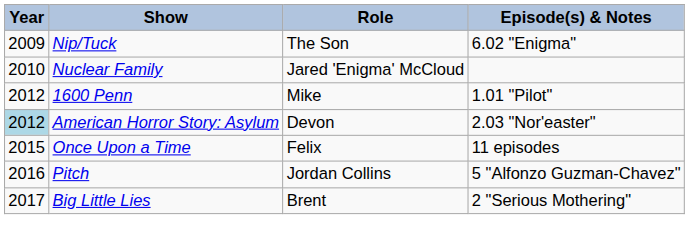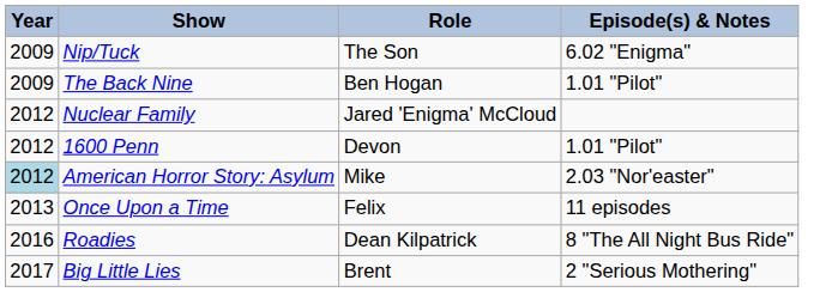+ row: 2009 | The Back Nine | Ben Hogan | 1.01 "Pilot"
Nuclear Family | Year: 2010 -> 2012
1600 Penn | Role: Mike -> Devon
American Horror Story: Asylum | Role: Devon -> Mike
Once Upon a Time | Year: 2015 -> 2013
+ row: 2016 | Roadies | Dean Kilpatrick | 8 "The All Night Bus Ride"
- row: 2016 | Pitch | Jordan Collins | 5 "Alfonzo Guzman-Chavez"
